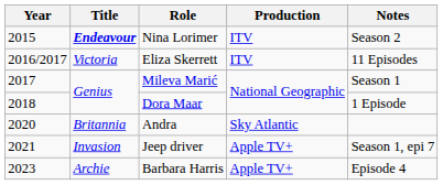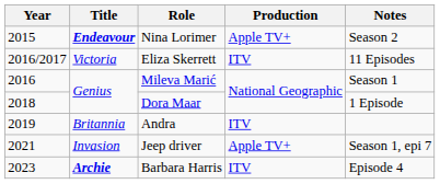Nina Lorimer | Production: ITV -> Apple TV+
Mileva Marić | Year: 2017 -> 2016
Andra | Year: 2020 -> 2019
Andra | Production: Sky Atlantic -> ITV
Barbara Harris | Title: normal -> bold
Barbara Harris | Production: Apple TV+ -> ITV
